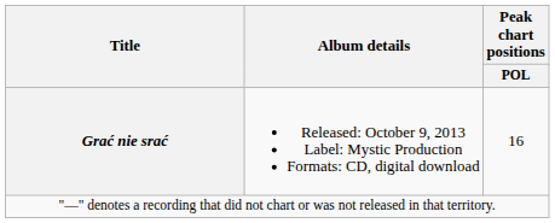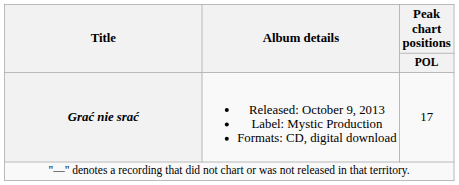Grać nie srać | Peak chart positions / POL: 16 -> 17
